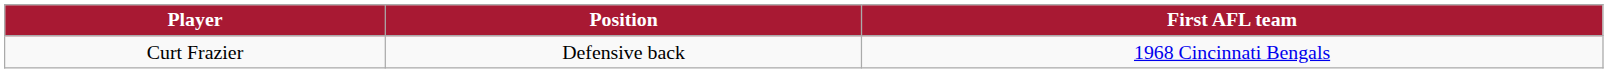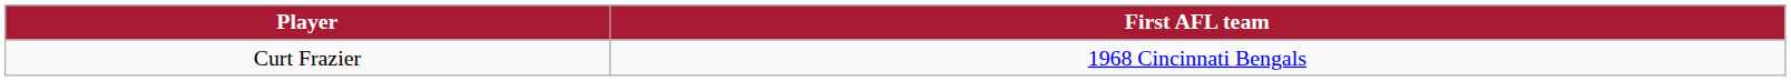- column: Position | Defensive back
